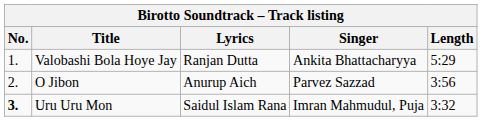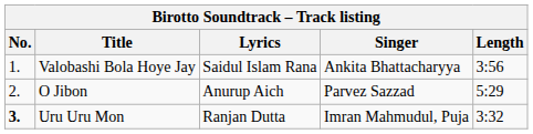Valobashi Bola Hoye Jay | Lyrics: Ranjan Dutta -> Saidul Islam Rana
Valobashi Bola Hoye Jay | Length: 5:29 -> 3:56
O Jibon | Length: 3:56 -> 5:29
Uru Uru Mon | Lyrics: Saidul Islam Rana -> Ranjan Dutta
